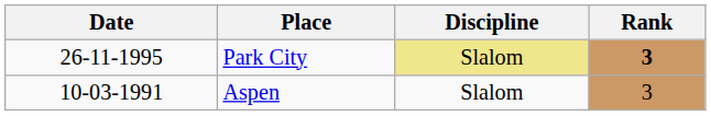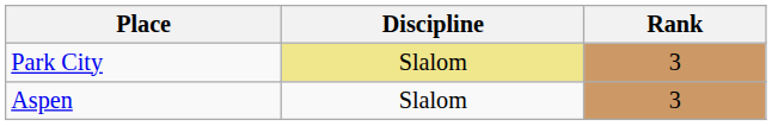- column: Date | 26-11-1995 | 10-03-1991
Park City | Rank: bold -> normal
